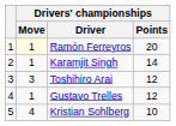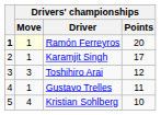Ramón Ferreyros | column 1: normal -> bold
Karamjit Singh | Drivers' championships / Points: 14 -> 17
Gustavo Trelles | Drivers' championships / Points: 12 -> 11
